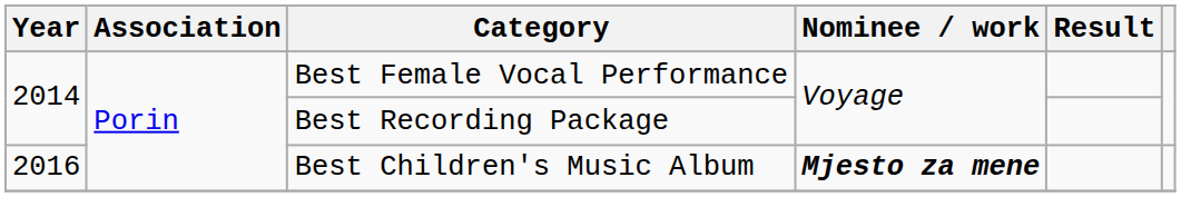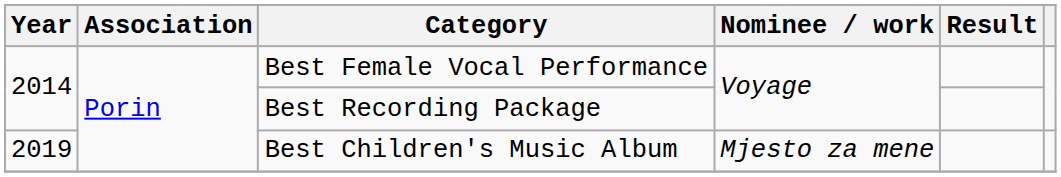Best Children's Music Album | Year: 2016 -> 2019
Best Children's Music Album | Nominee / work: bold -> normal
